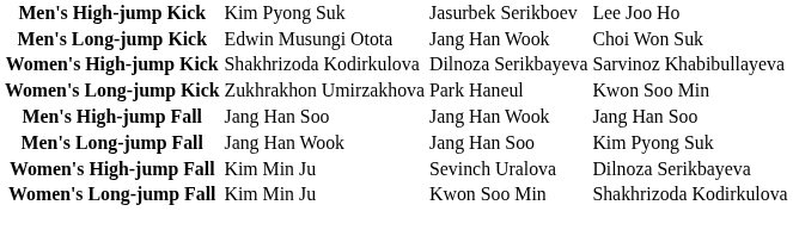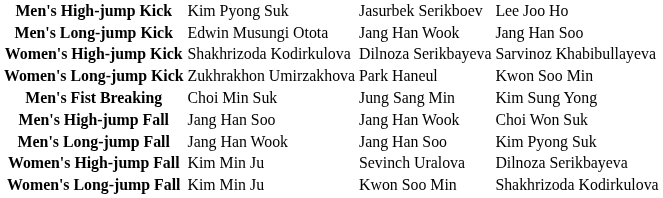Men's Long-jump Kick | column 4: Choi Won Suk -> Jang Han Soo
+ row: Men's Fist Breaking | Choi Min Suk | Jung Sang Min | Kim Sung Yong
Men's High-jump Fall | column 4: Jang Han Soo -> Choi Won Suk
